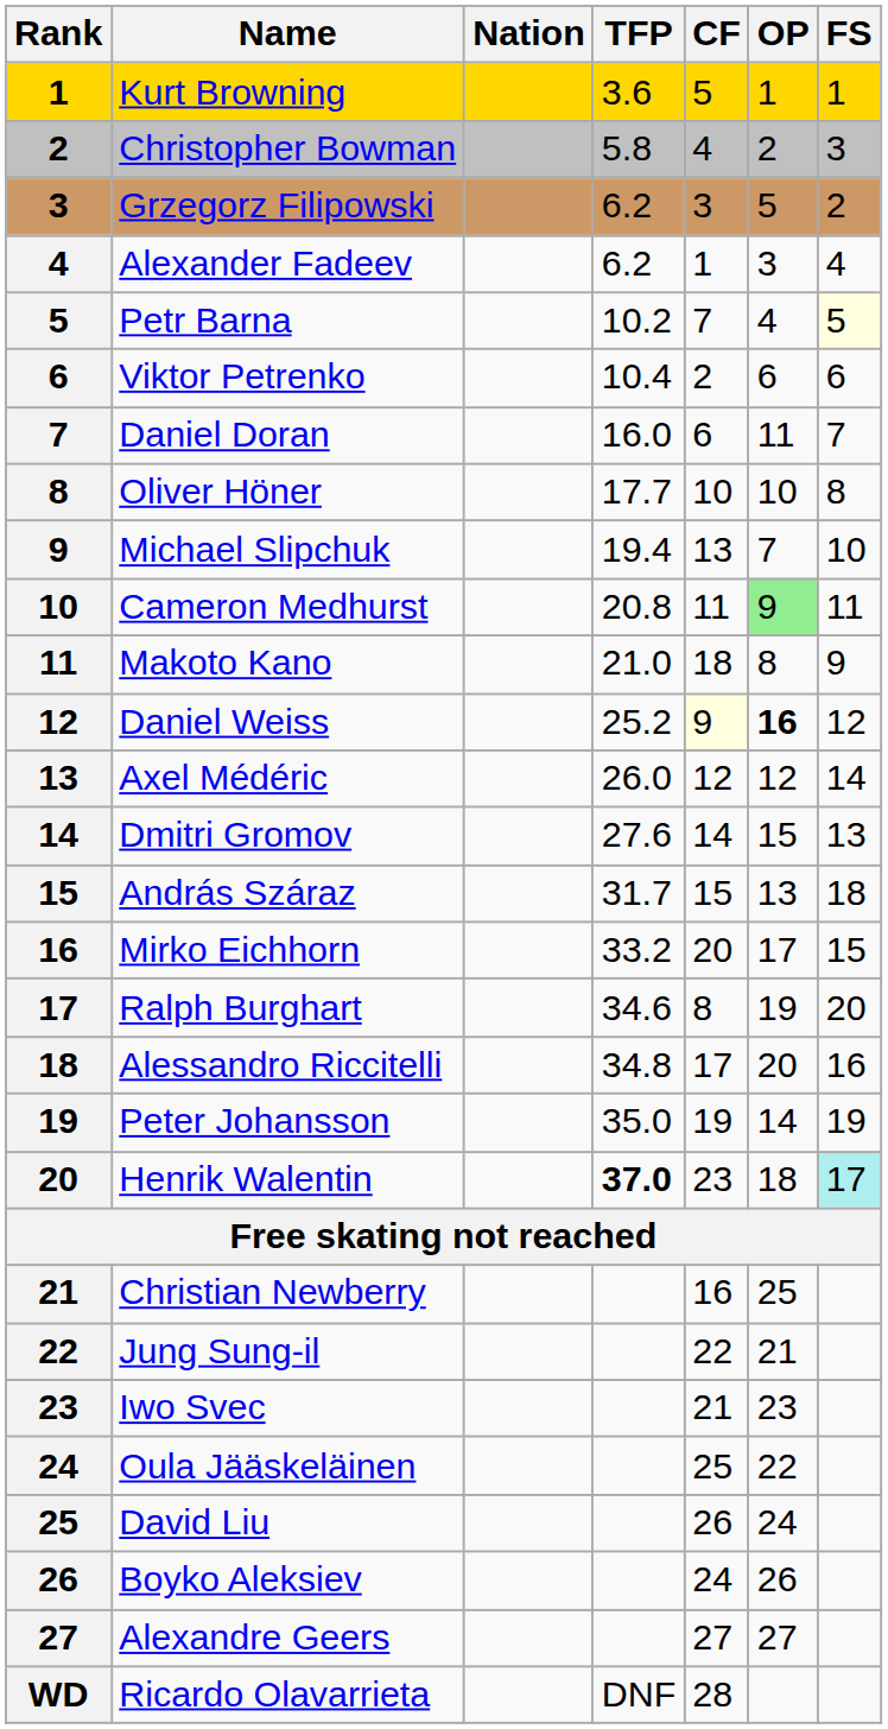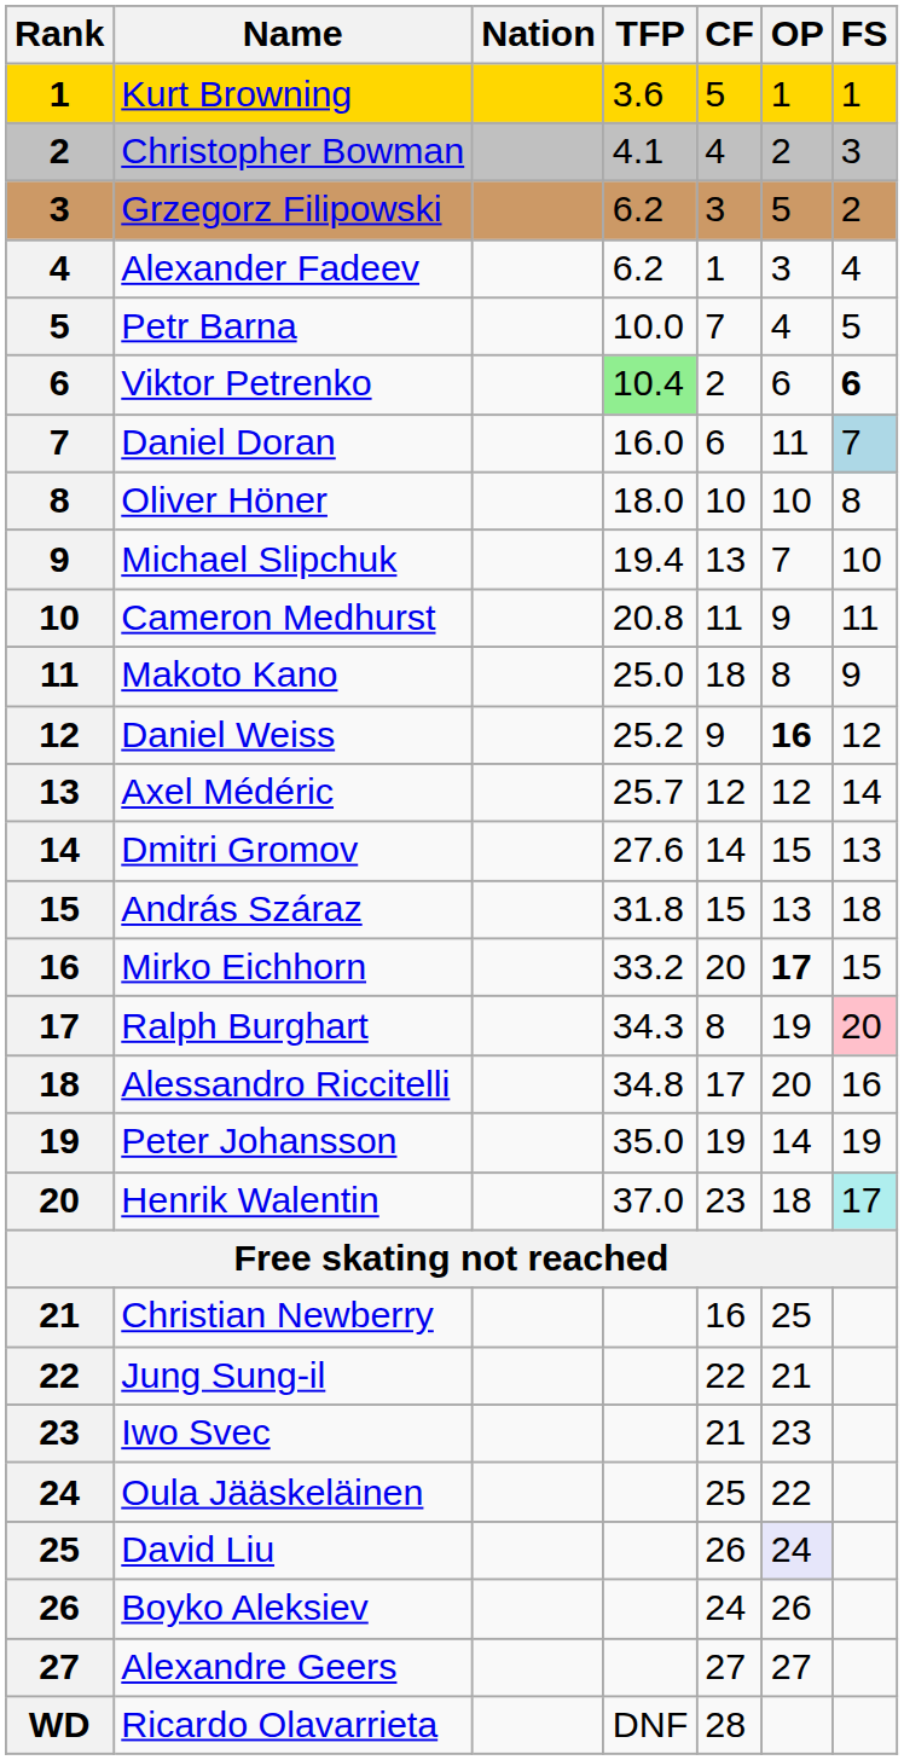Christopher Bowman | TFP: 5.8 -> 4.1
Petr Barna | TFP: 10.2 -> 10.0
Petr Barna | FS: lightyellow background -> no background
Viktor Petrenko | TFP: no background -> lightgreen background
Viktor Petrenko | FS: normal -> bold
Daniel Doran | FS: no background -> lightblue background
Oliver Höner | TFP: 17.7 -> 18.0
Cameron Medhurst | OP: lightgreen background -> no background
Makoto Kano | TFP: 21.0 -> 25.0
Daniel Weiss | CF: lightyellow background -> no background
Axel Médéric | TFP: 26.0 -> 25.7
András Száraz | TFP: 31.7 -> 31.8
Mirko Eichhorn | OP: normal -> bold
Ralph Burghart | TFP: 34.6 -> 34.3
Ralph Burghart | FS: no background -> pink background
Henrik Walentin | TFP: bold -> normal
David Liu | OP: no background -> lavender background
